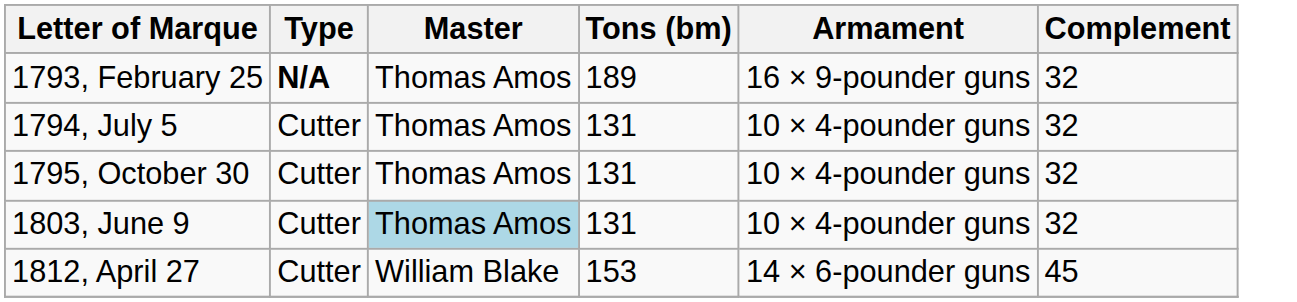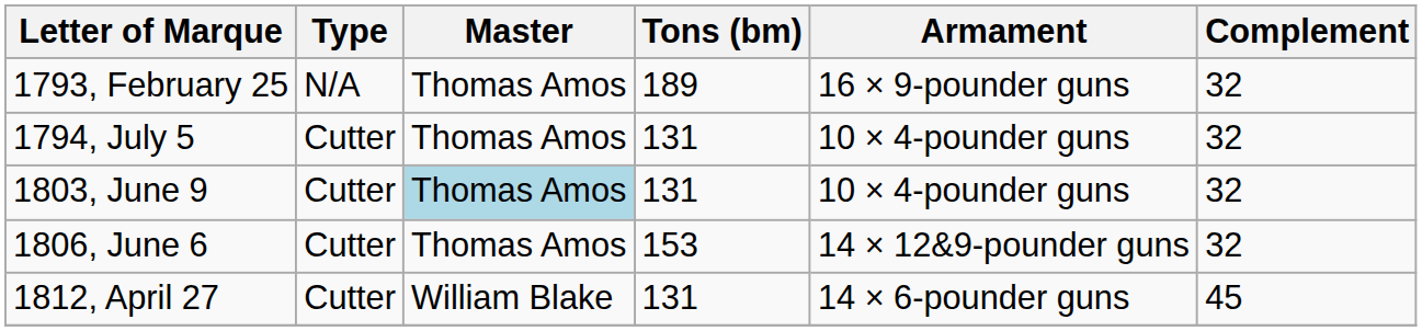1793, February 25 | Type: bold -> normal
- row: 1795, October 30 | Cutter | Thomas Amos | 131 | 10 × 4-pounder guns | 32
+ row: 1806, June 6 | Cutter | Thomas Amos | 153 | 14 × 12&9-pounder guns | 32
1812, April 27 | Tons (bm): 153 -> 131
